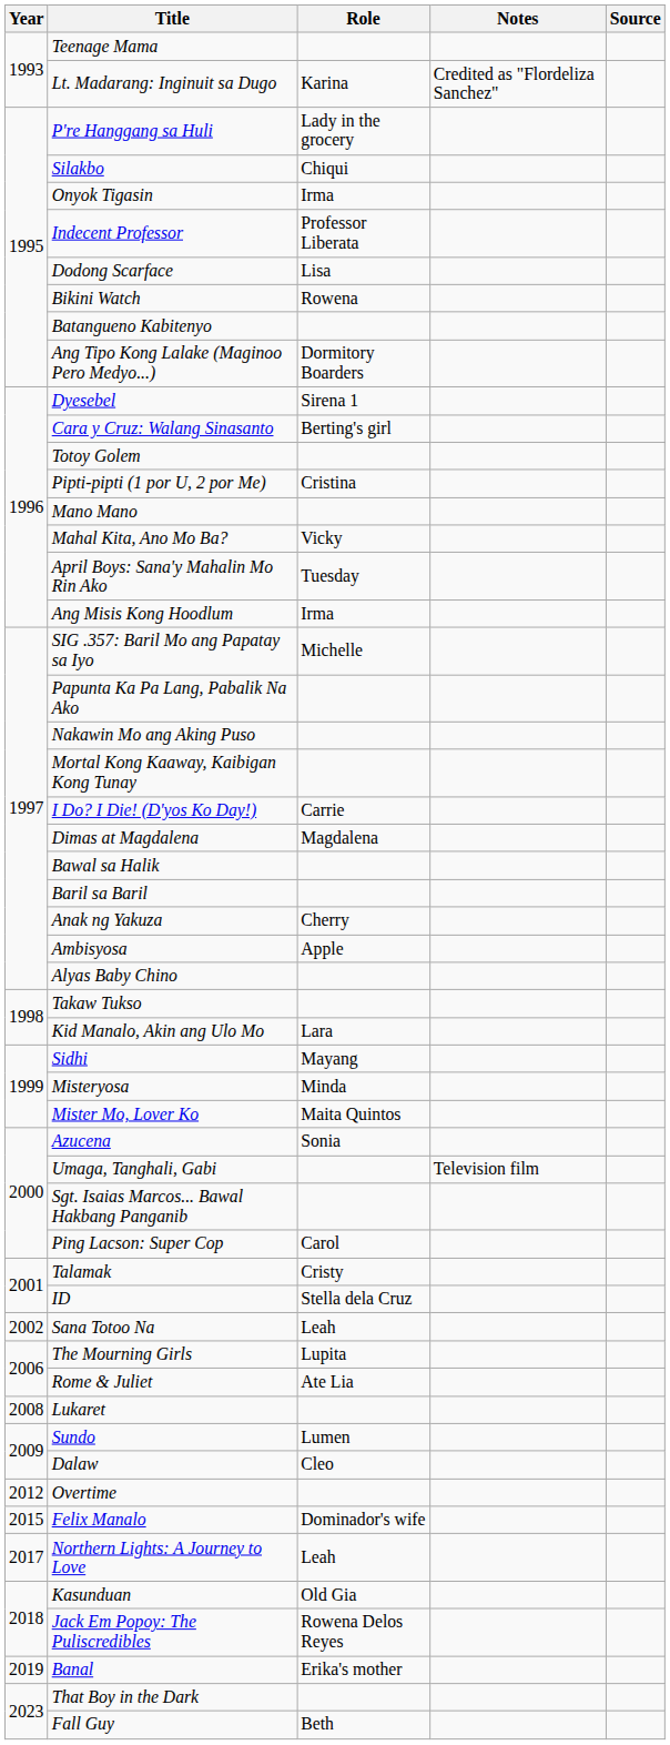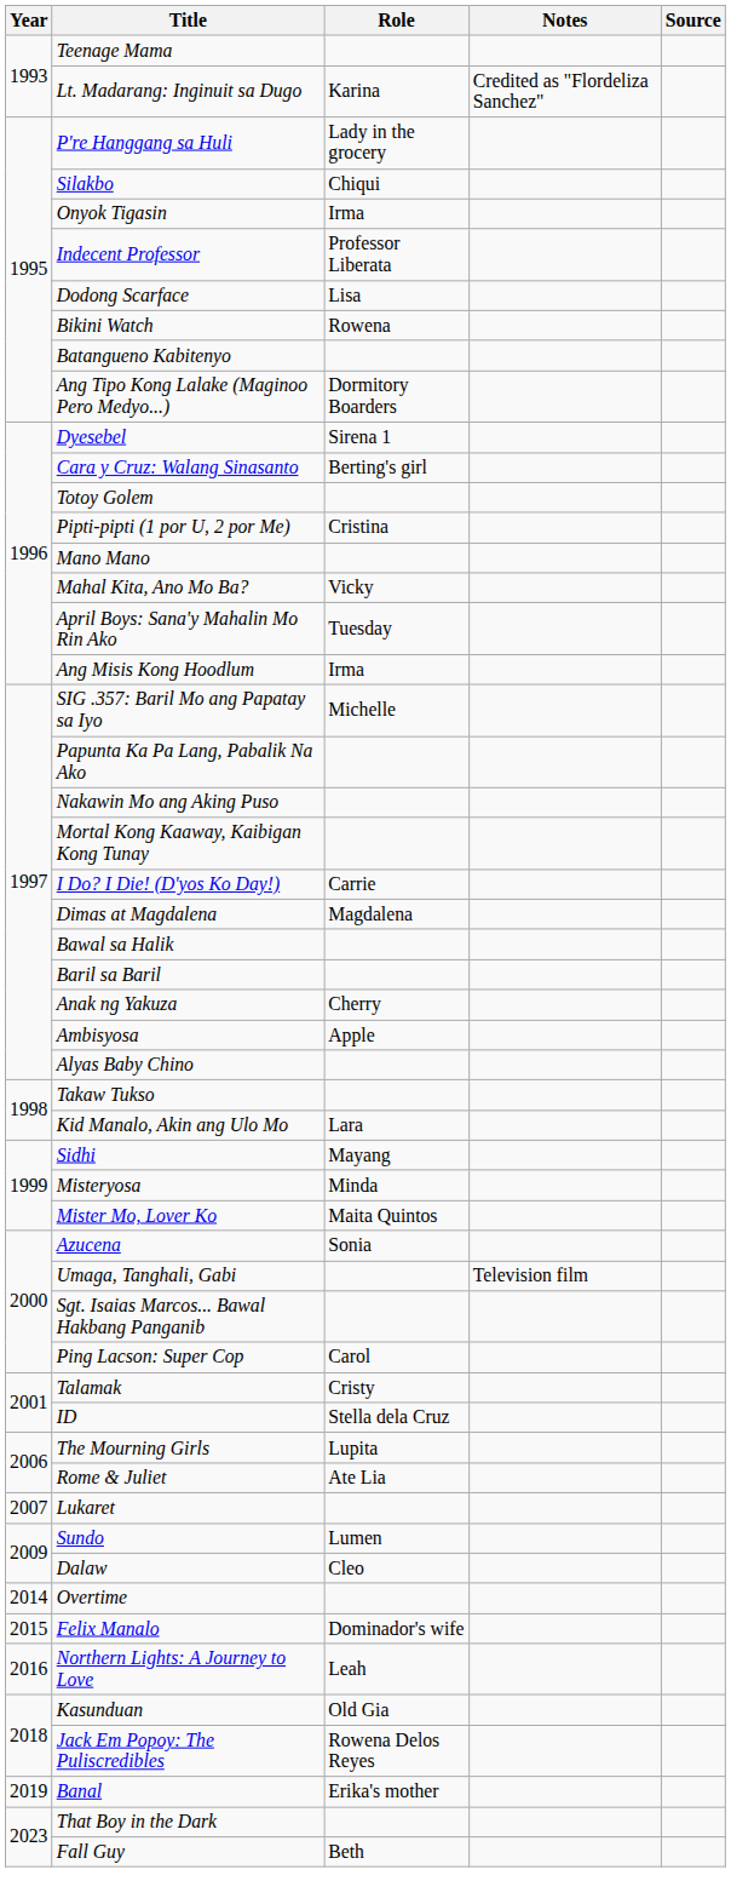- row: 2002 | Sana Totoo Na | Leah
Lukaret | Year: 2008 -> 2007
Overtime | Year: 2012 -> 2014
Northern Lights: A Journey to Love | Year: 2017 -> 2016
